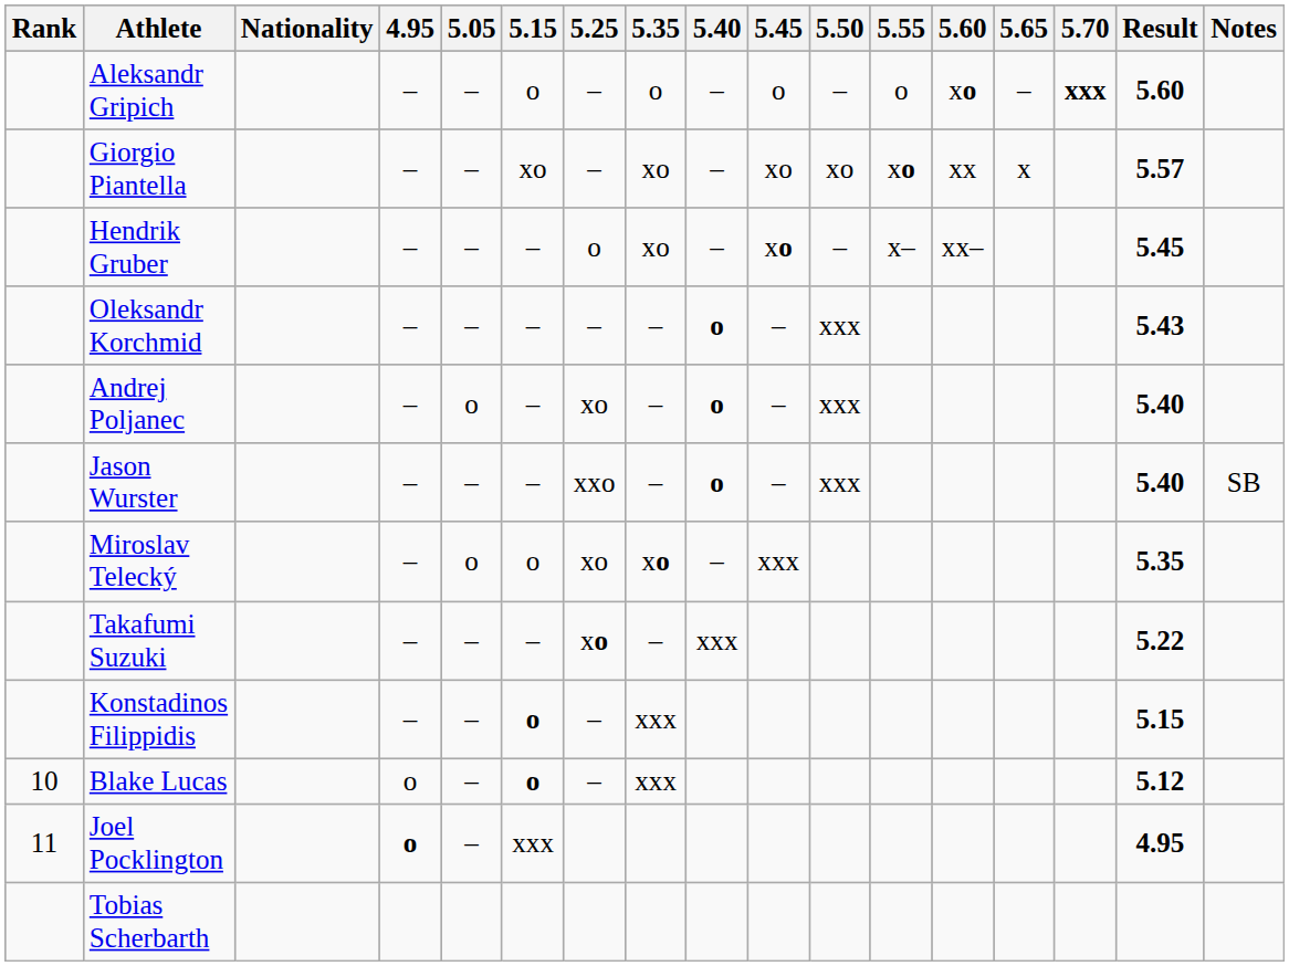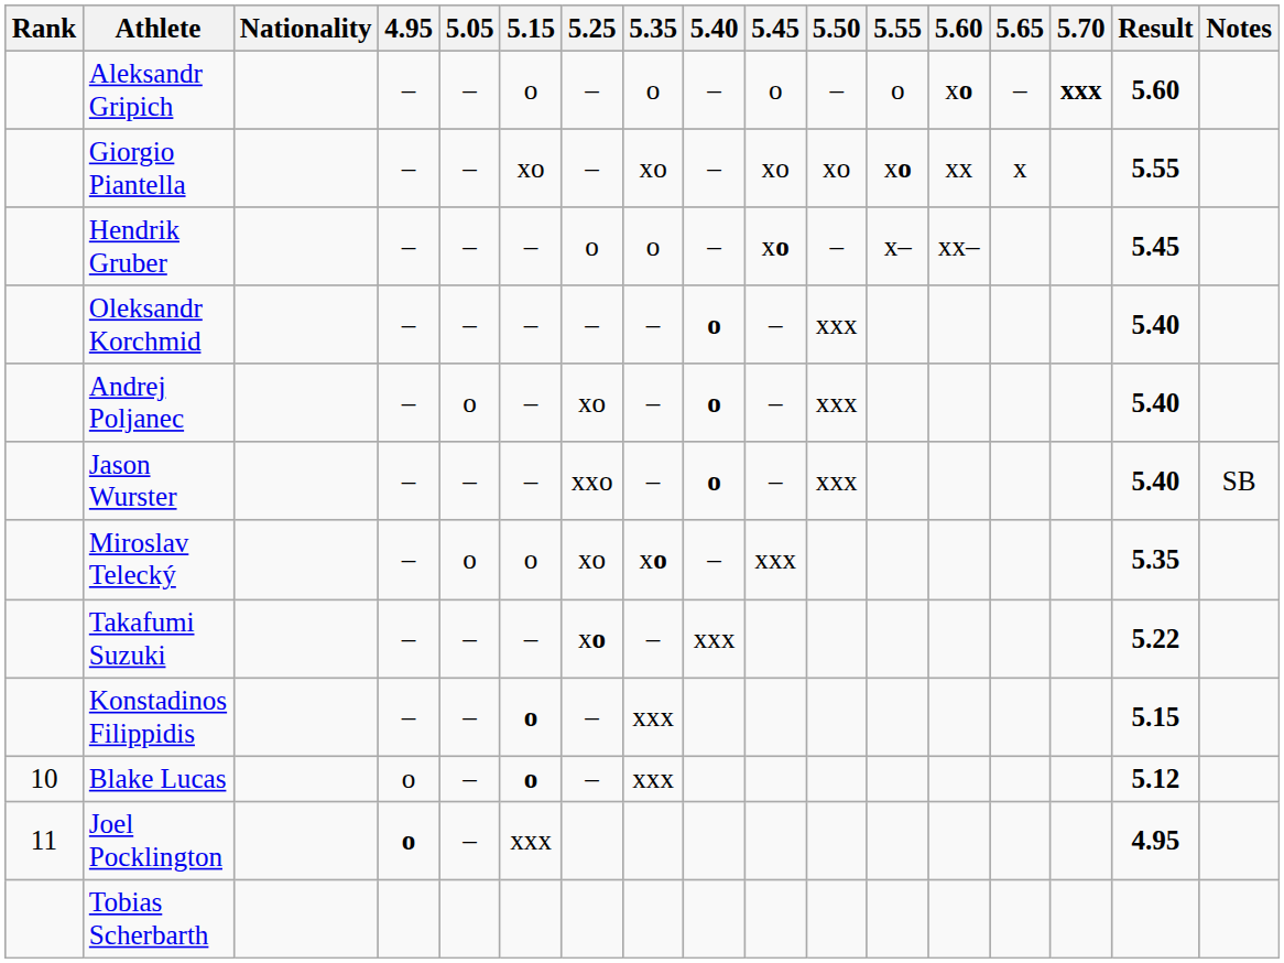Giorgio Piantella | Result: 5.57 -> 5.55
Hendrik Gruber | 5.35: xo -> o
Oleksandr Korchmid | Result: 5.43 -> 5.40
